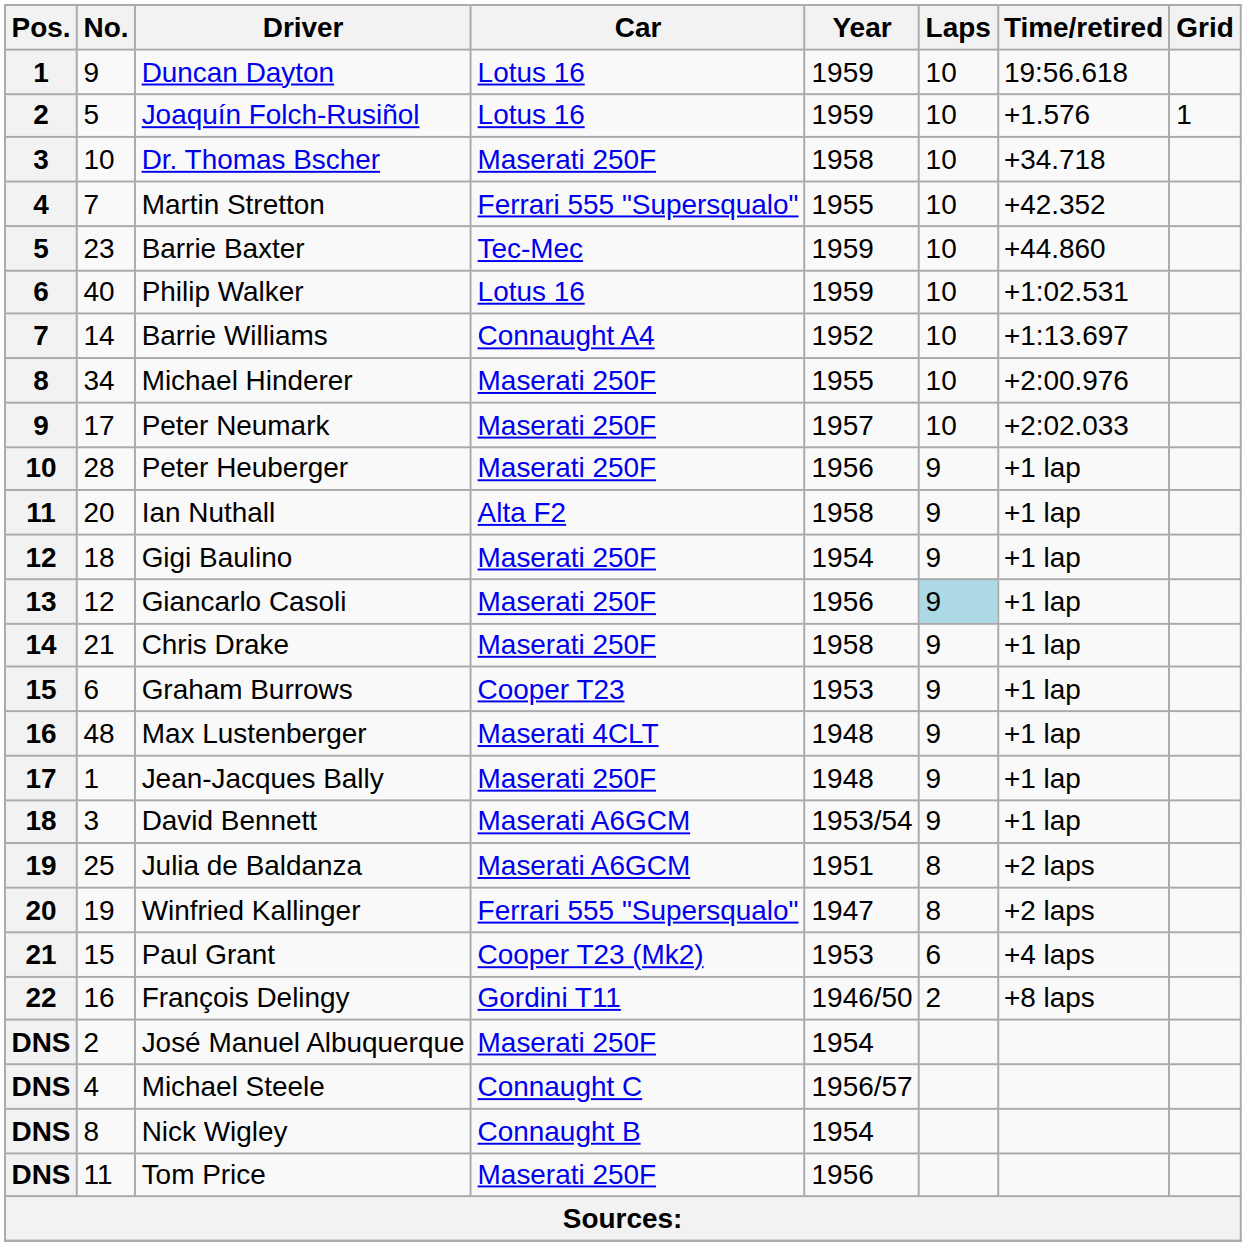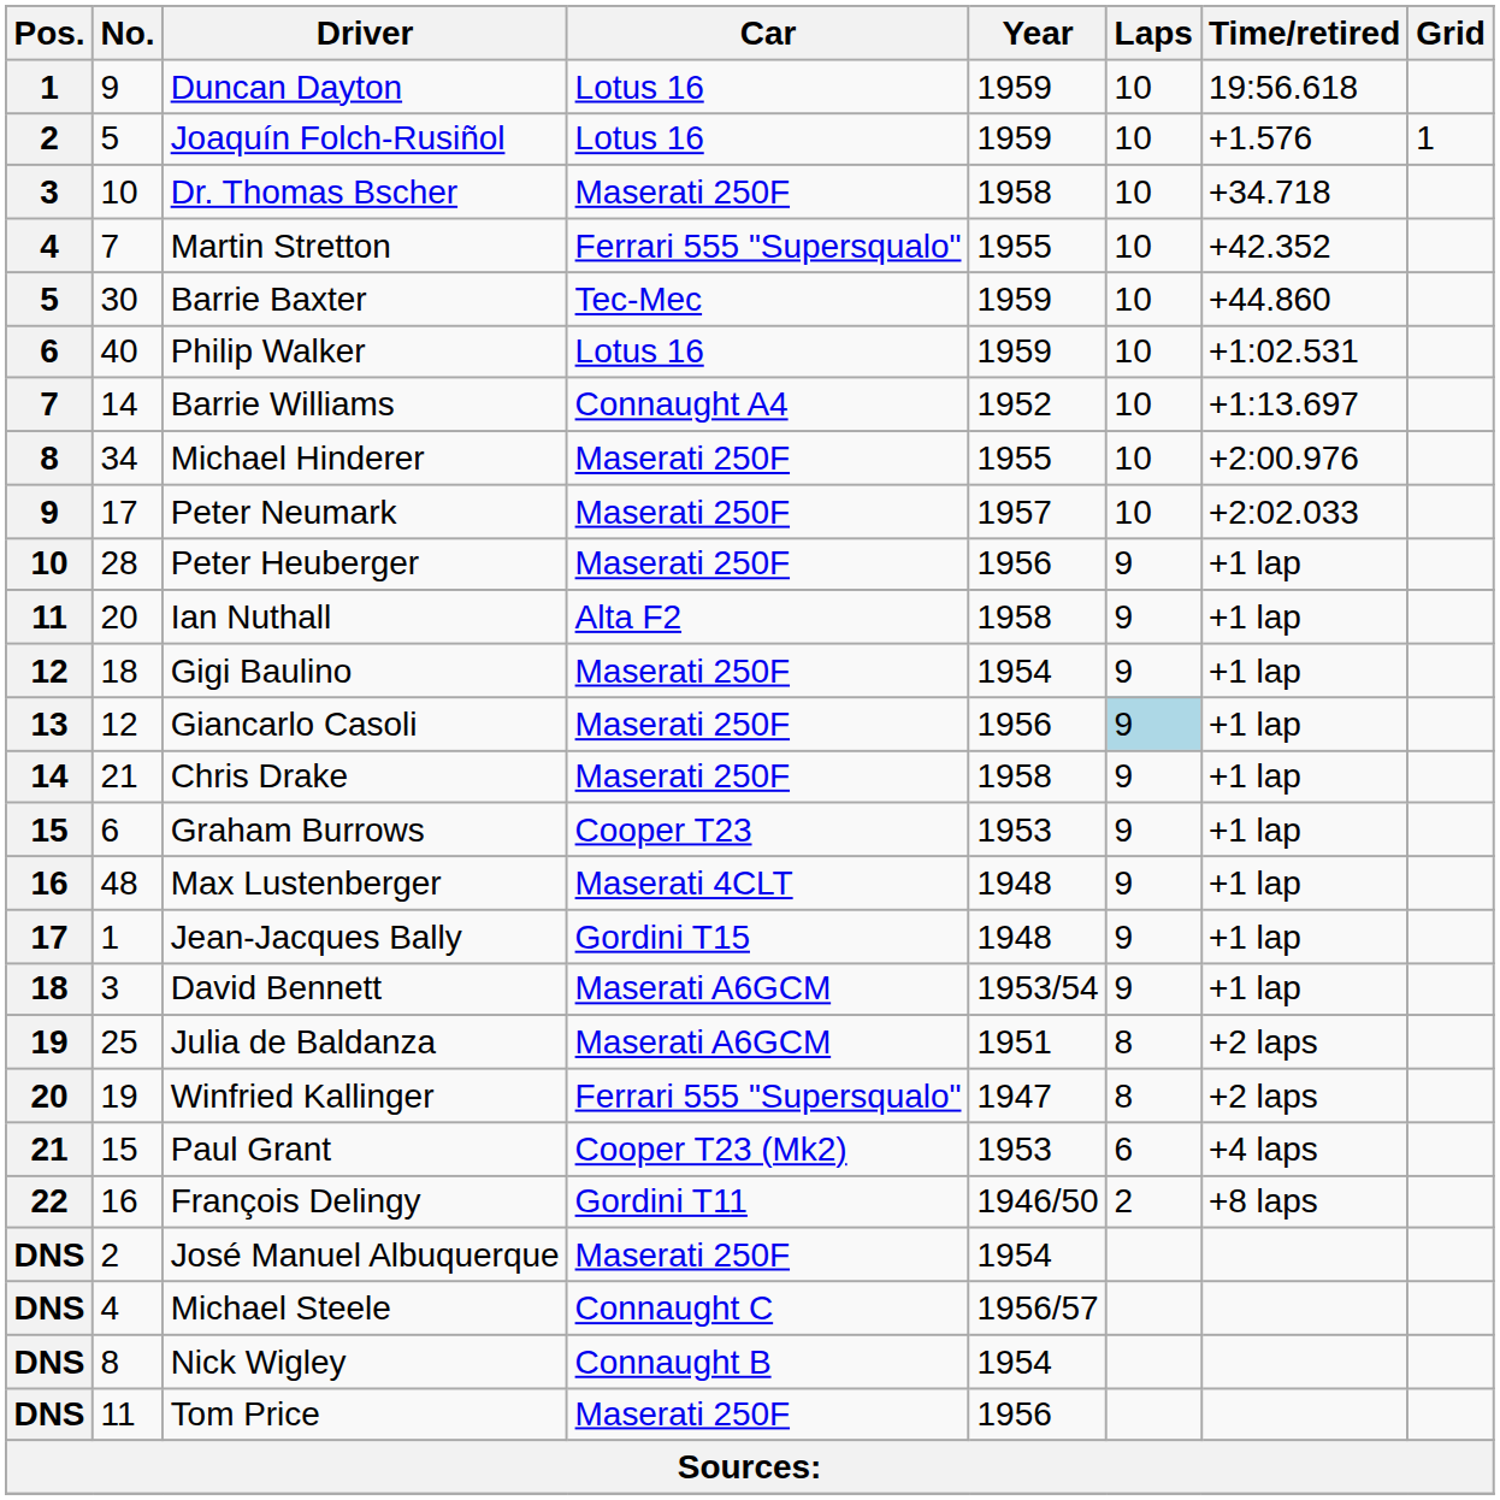Barrie Baxter | No.: 23 -> 30
Jean-Jacques Bally | Car: Maserati 250F -> Gordini T15
